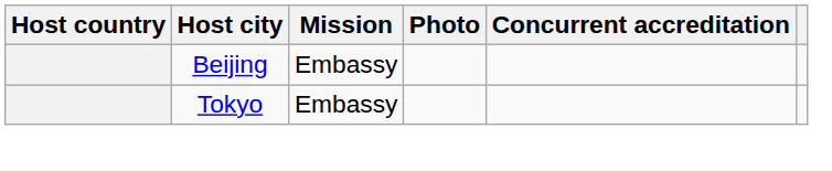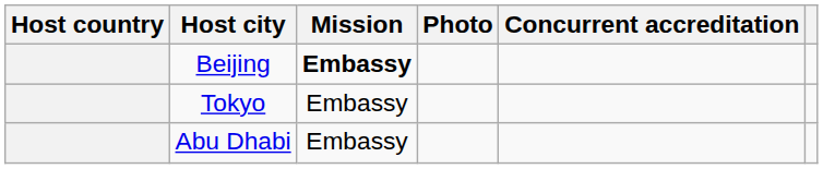Beijing | Mission: normal -> bold
+ row: Abu Dhabi | Embassy
